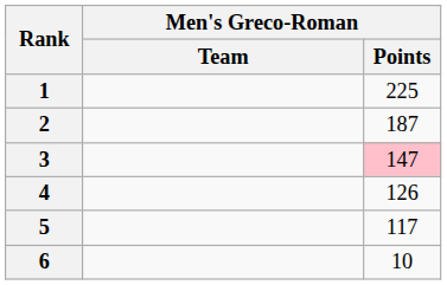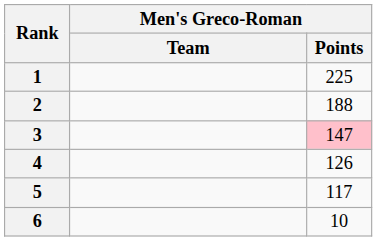2 | Men's Greco-Roman / Points: 187 -> 188
